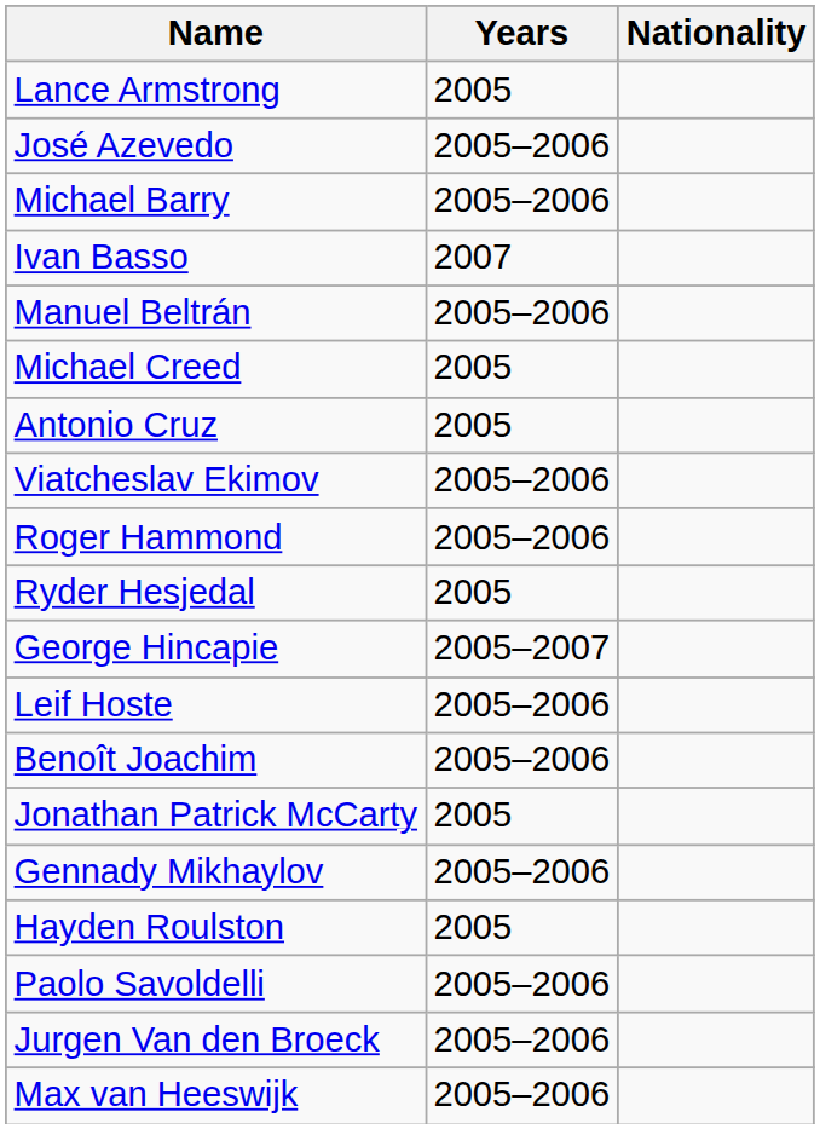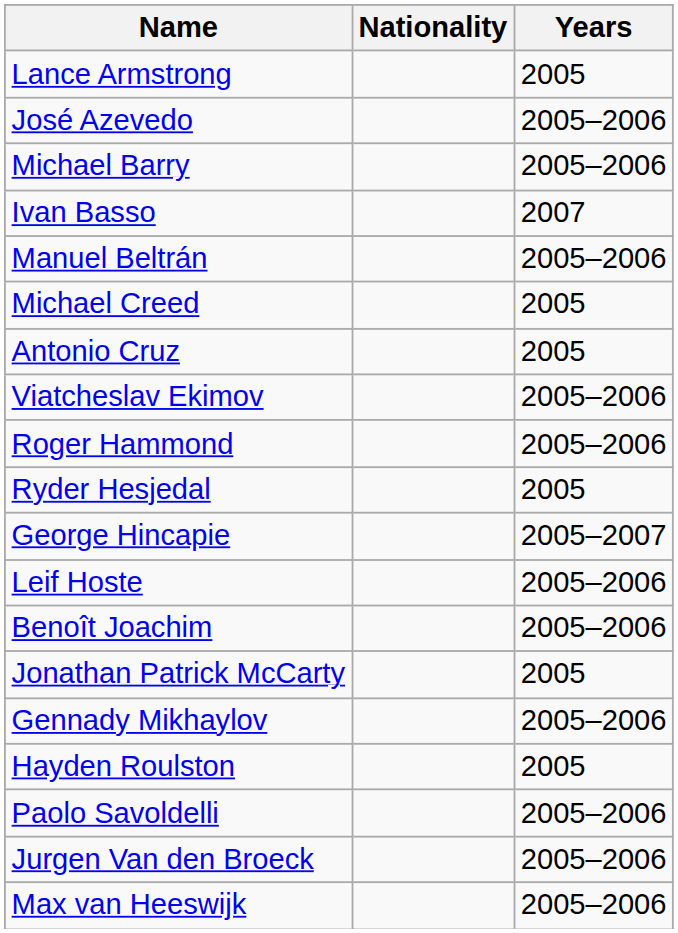columns swapped: Nationality <-> Years
